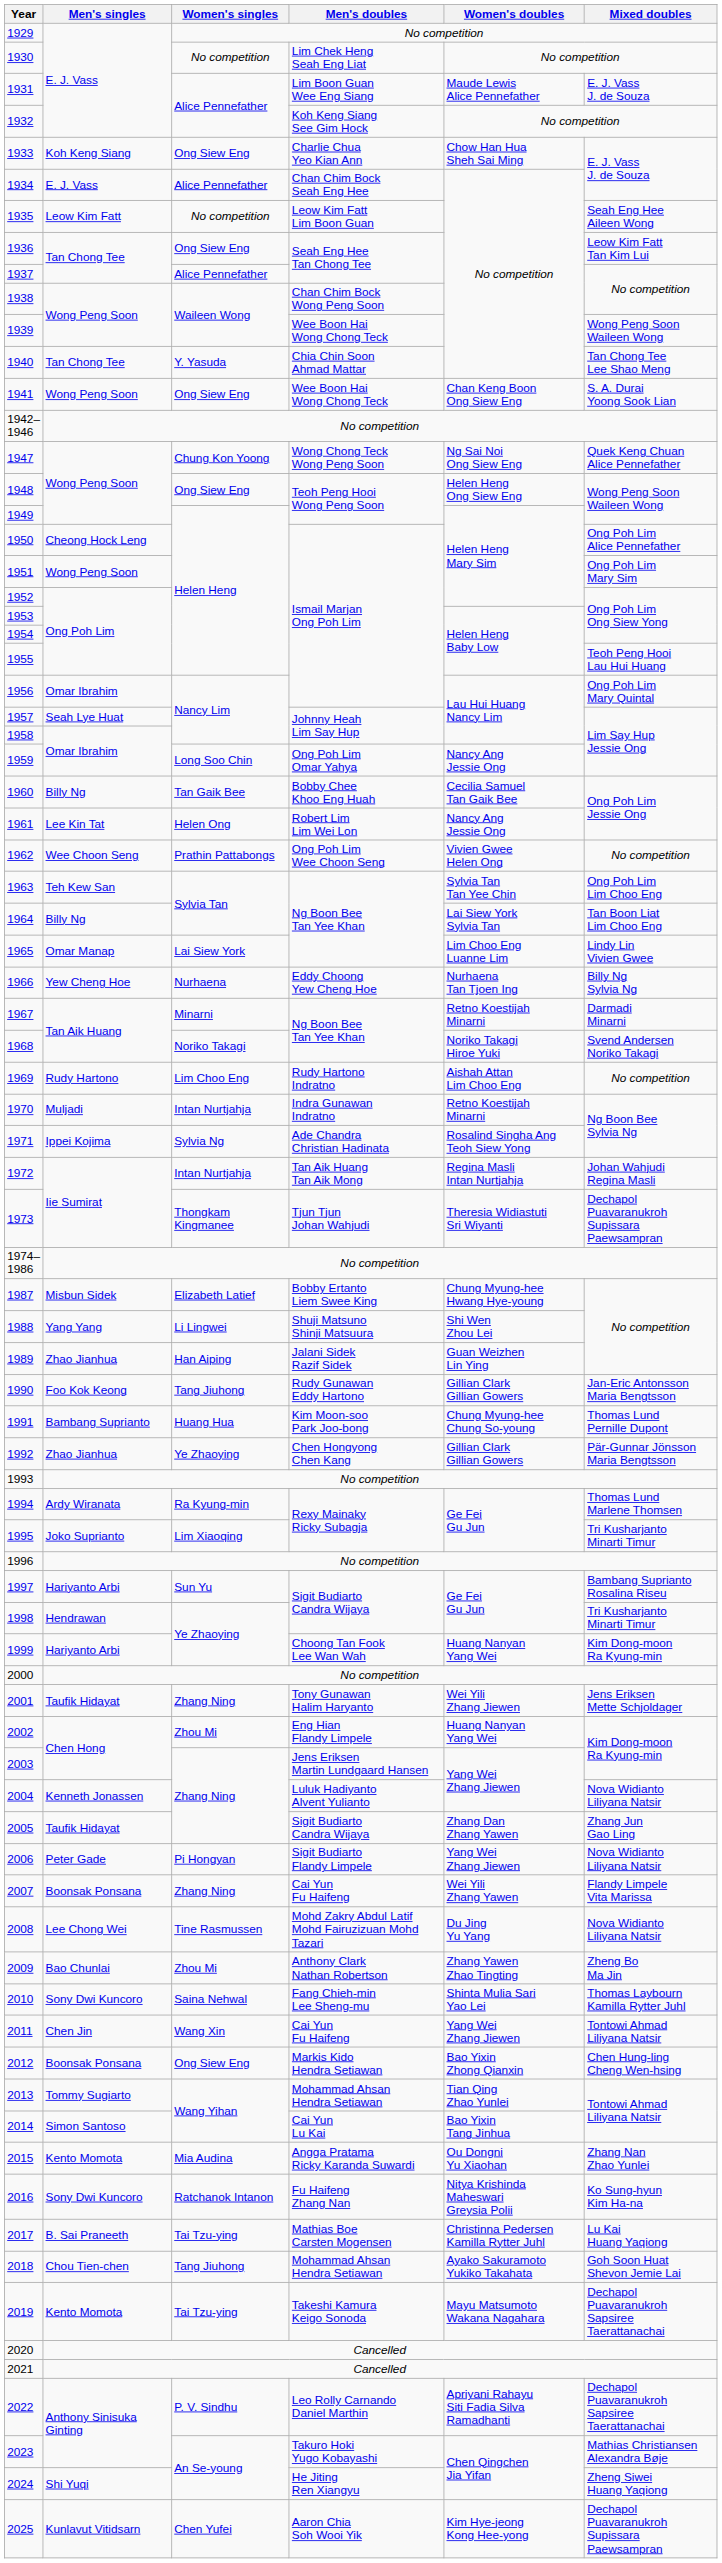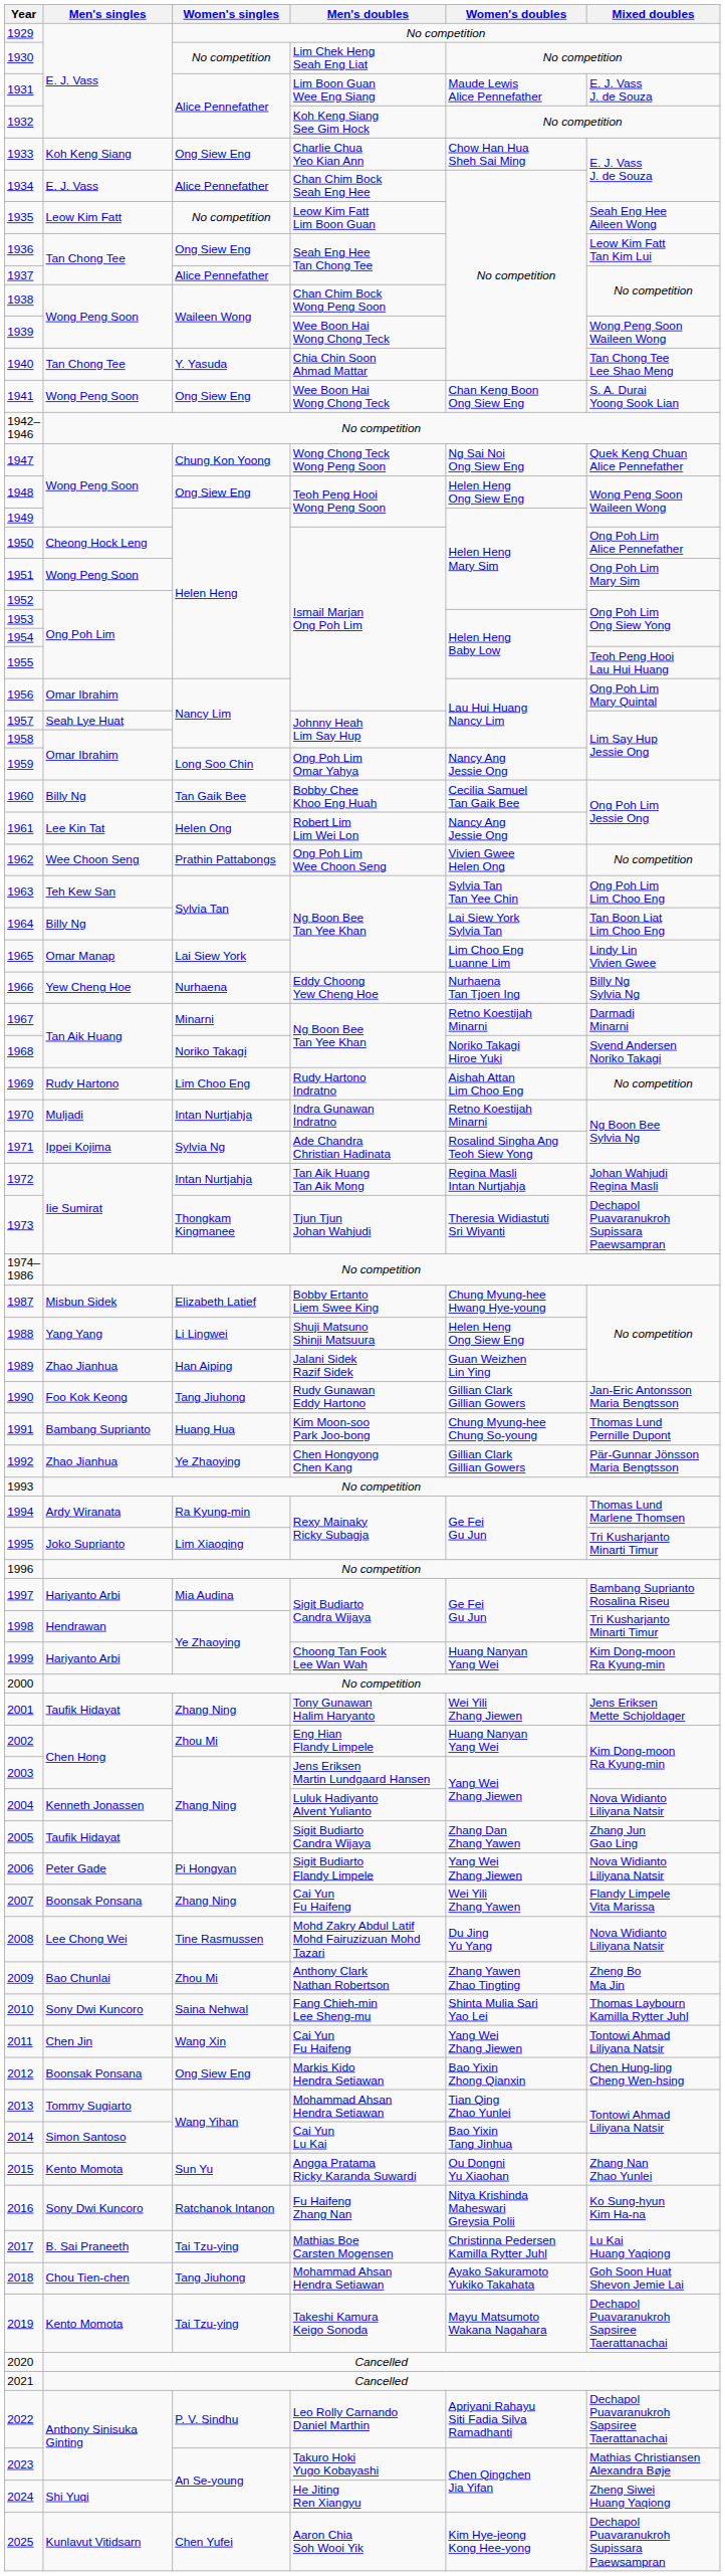1988 | Women's doubles: Shi Wen Zhou Lei -> Helen Heng Ong Siew Eng
1997 | Women's singles: Sun Yu -> Mia Audina
2015 | Women's singles: Mia Audina -> Sun Yu
